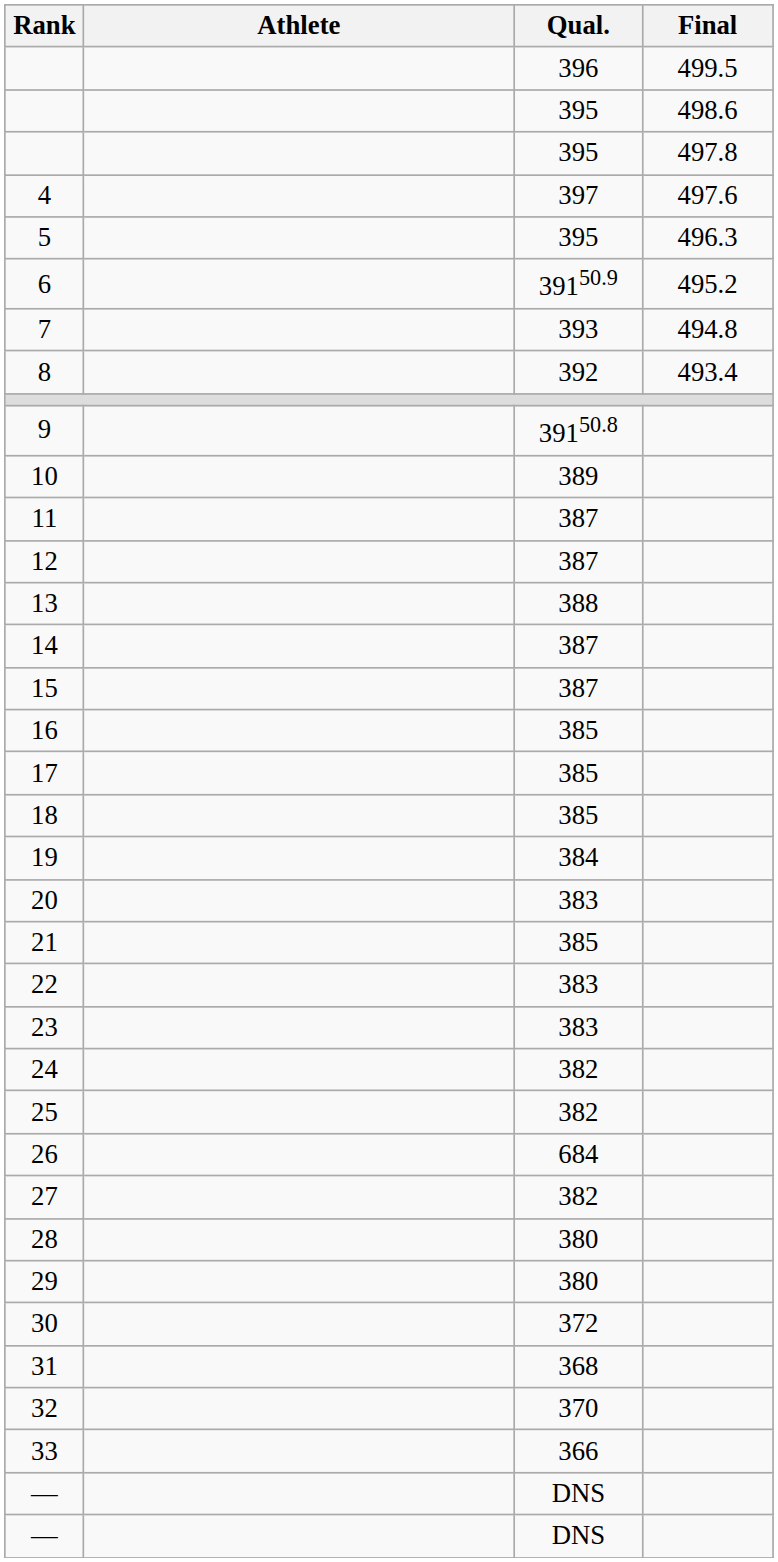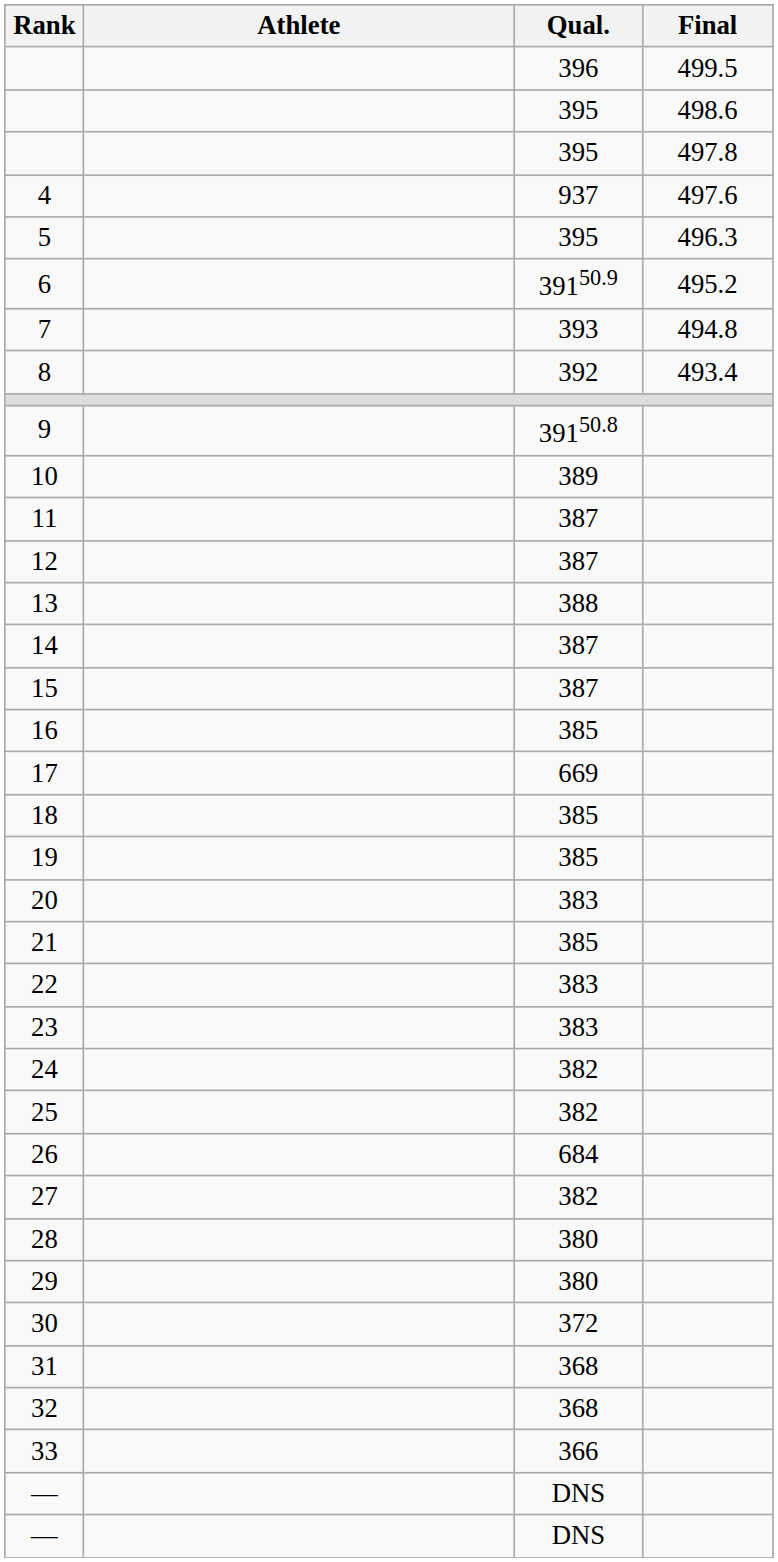4 | Qual.: 397 -> 937
17 | Qual.: 385 -> 669
19 | Qual.: 384 -> 385
32 | Qual.: 370 -> 368
